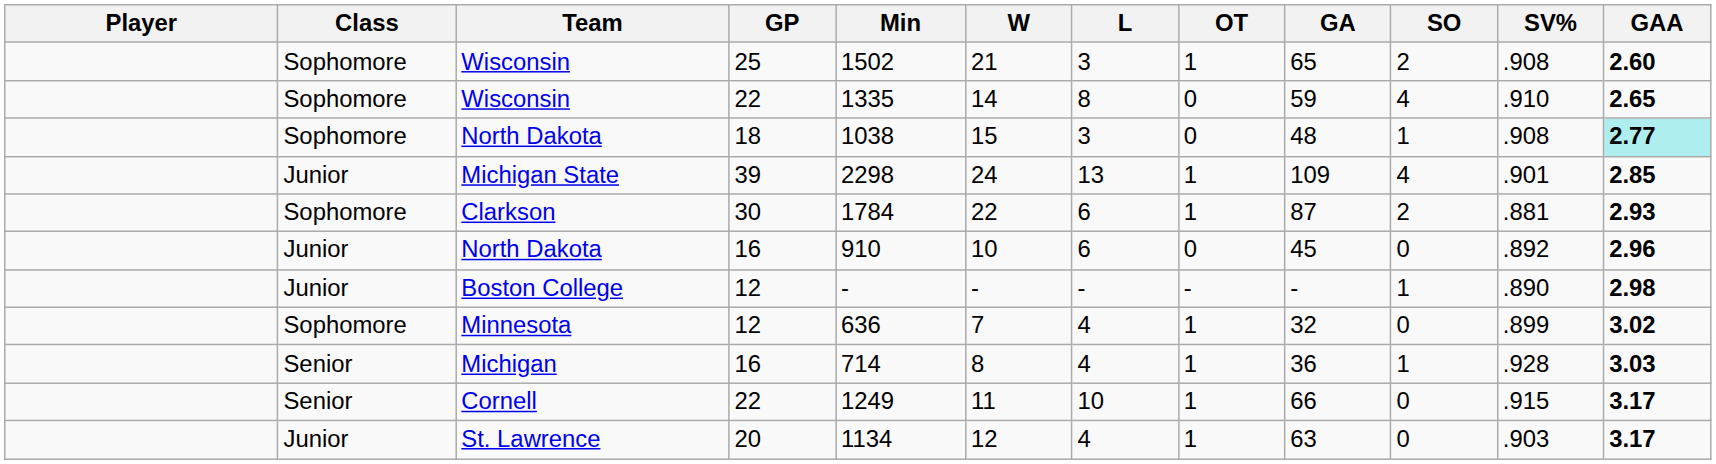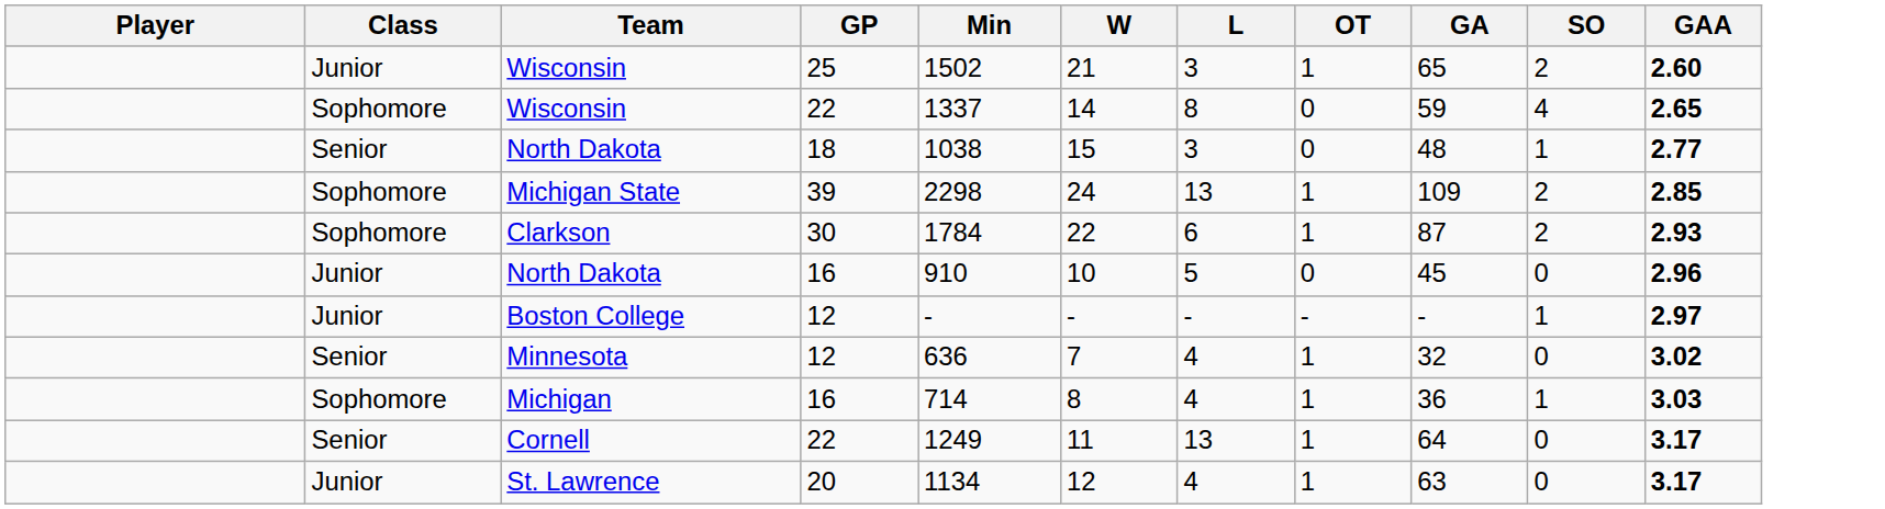- column: SV% | .908 | .910 | .908 | .901 | .881 | .892 | .890 | .899 | .928 | .915 | .903
Wisconsin / 25 | Class: Sophomore -> Junior
Wisconsin / 22 | Min: 1335 -> 1337
North Dakota / 18 | Class: Sophomore -> Senior
North Dakota / 18 | GAA: paleturquoise background -> no background
Michigan State | Class: Junior -> Sophomore
Michigan State | SO: 4 -> 2
North Dakota / 16 | L: 6 -> 5
Boston College | GAA: 2.98 -> 2.97
Minnesota | Class: Sophomore -> Senior
Michigan | Class: Senior -> Sophomore
Cornell | L: 10 -> 13
Cornell | GA: 66 -> 64
